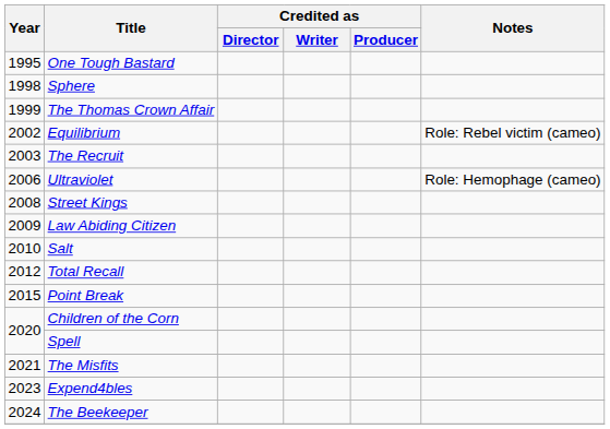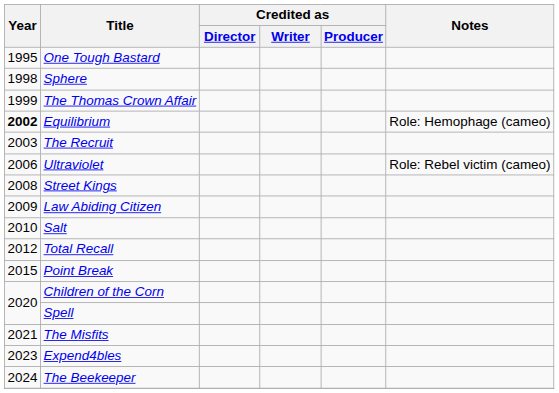Equilibrium | Year: normal -> bold
Equilibrium | Notes: Role: Rebel victim (cameo) -> Role: Hemophage (cameo)
Ultraviolet | Notes: Role: Hemophage (cameo) -> Role: Rebel victim (cameo)
